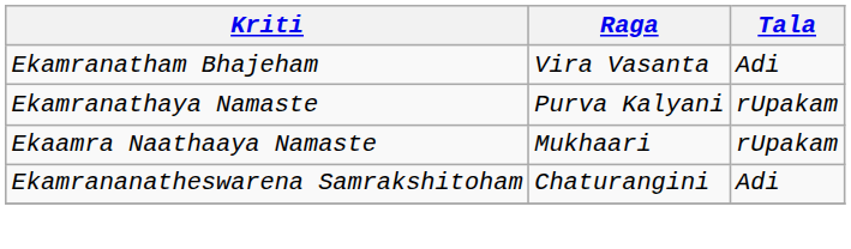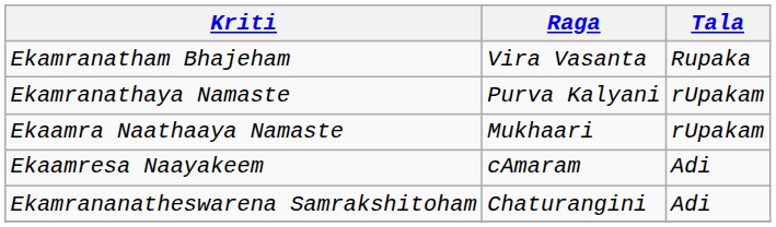Ekamranatham Bhajeham | Tala: Adi -> Rupaka
+ row: Ekaamresa Naayakeem | cAmaram | Adi
